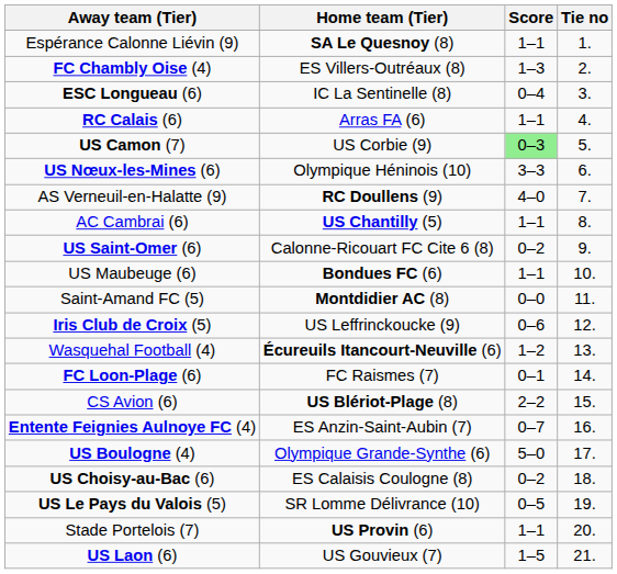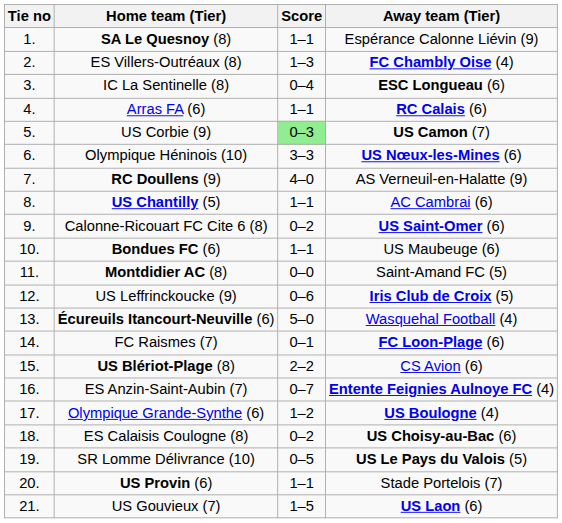columns swapped: Tie no <-> Away team (Tier)
Écureuils Itancourt-Neuville (6) | Score: 1–2 -> 5–0
Olympique Grande-Synthe (6) | Score: 5–0 -> 1–2
